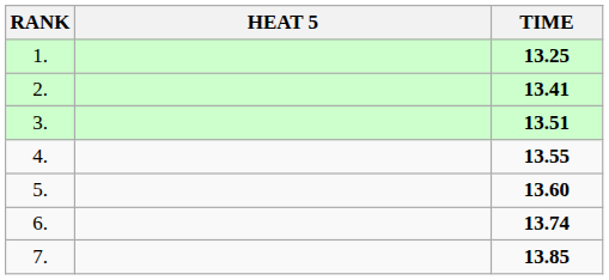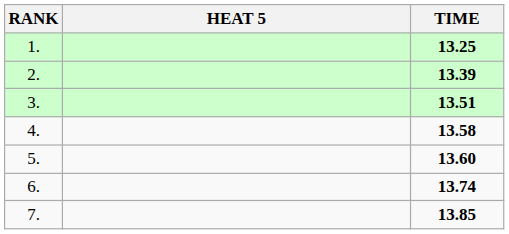2. | TIME: 13.41 -> 13.39
4. | TIME: 13.55 -> 13.58
